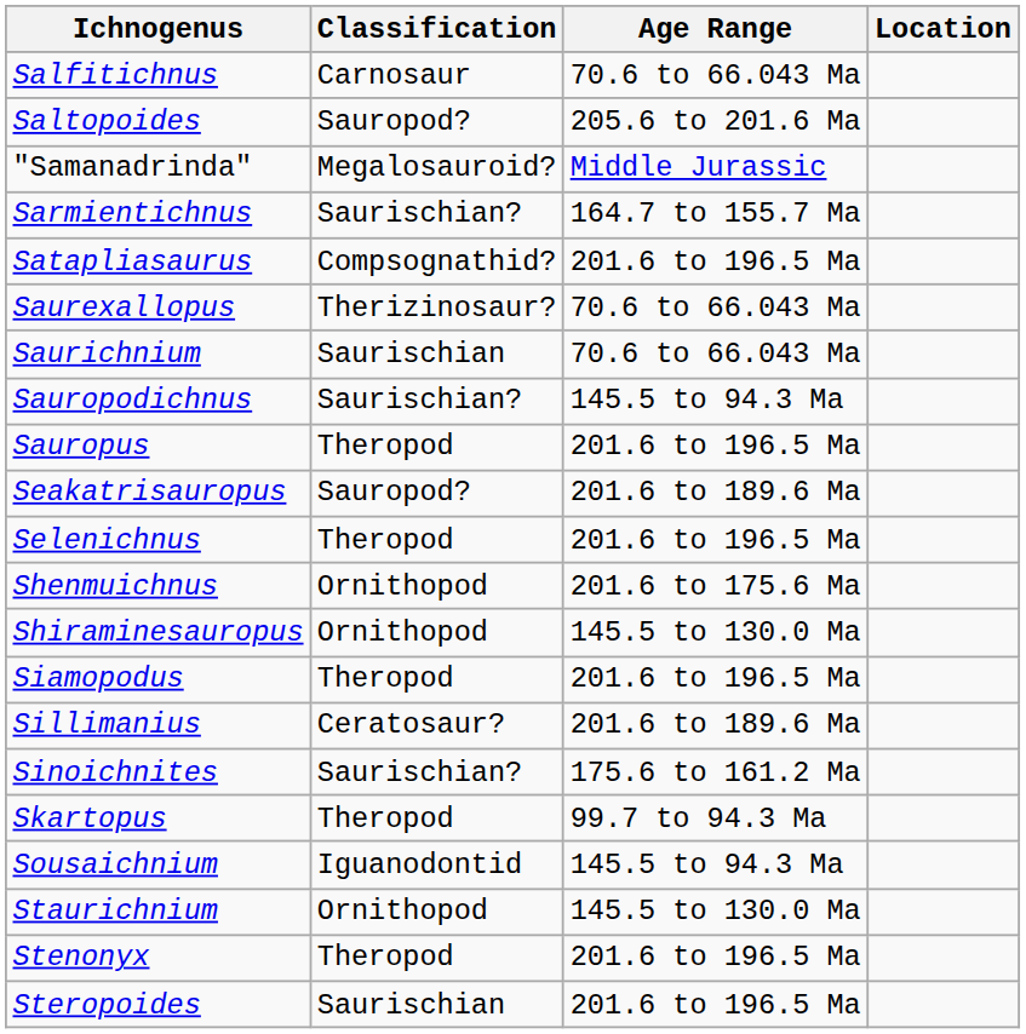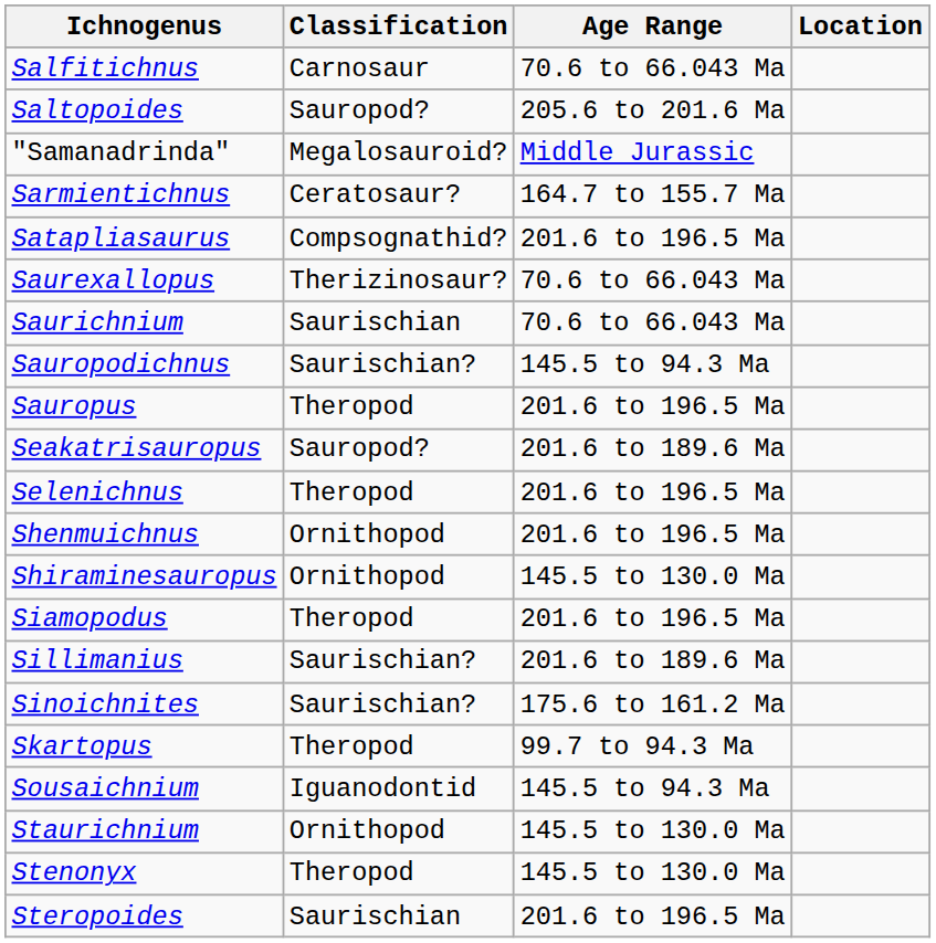Sarmientichnus | Classification: Saurischian? -> Ceratosaur?
Shenmuichnus | Age Range: 201.6 to 175.6 Ma -> 201.6 to 196.5 Ma
Sillimanius | Classification: Ceratosaur? -> Saurischian?
Stenonyx | Age Range: 201.6 to 196.5 Ma -> 145.5 to 130.0 Ma
